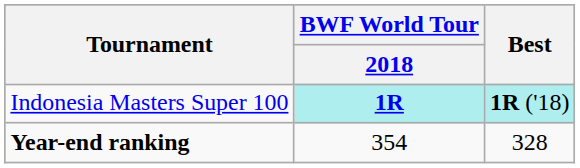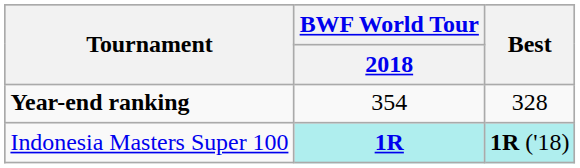rows swapped: Indonesia Masters Super 100 <-> Year-end ranking
